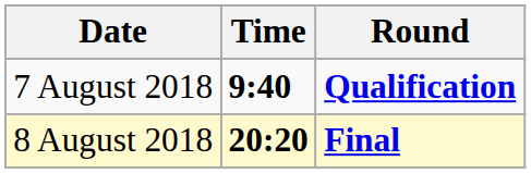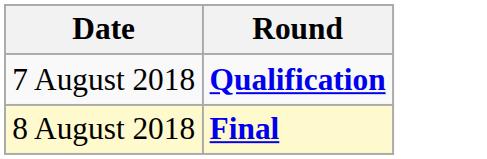- column: Time | 9:40 | 20:20
